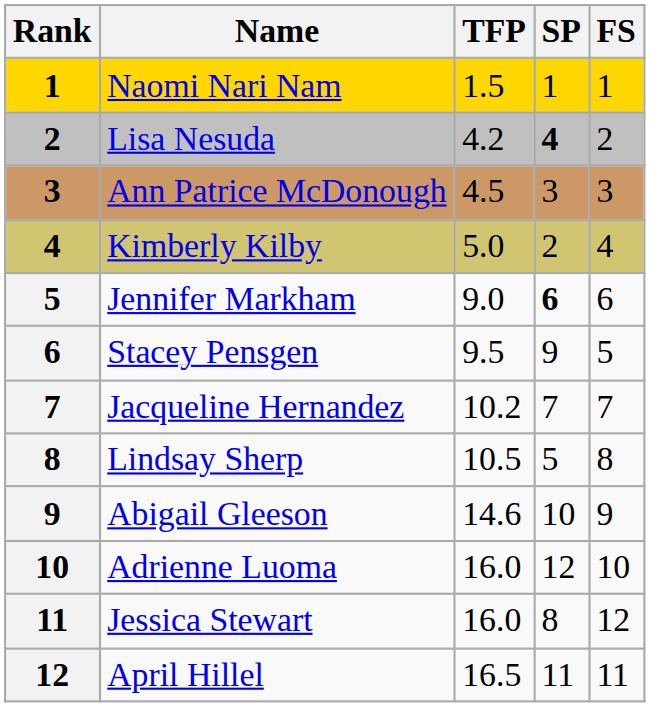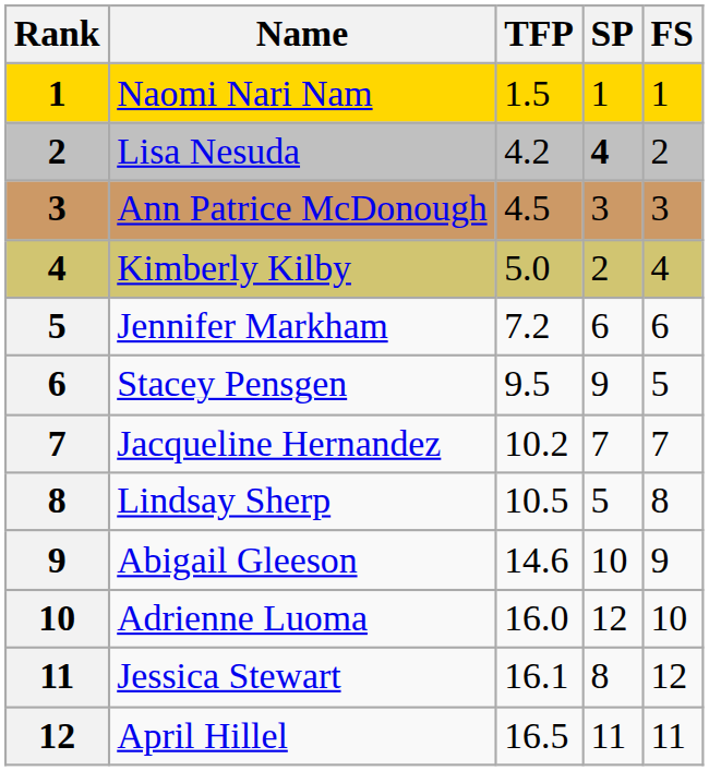Jennifer Markham | TFP: 9.0 -> 7.2
Jennifer Markham | SP: bold -> normal
Jessica Stewart | TFP: 16.0 -> 16.1
